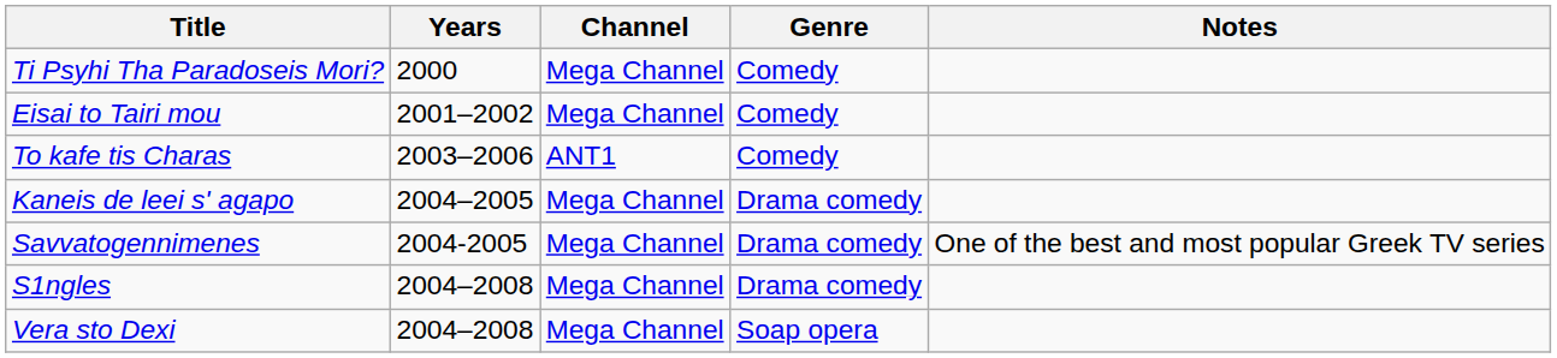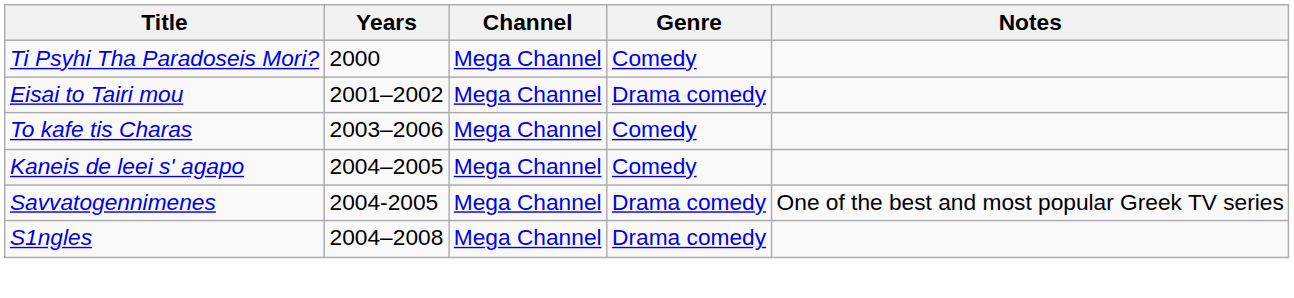Eisai to Tairi mou | Genre: Comedy -> Drama comedy
To kafe tis Charas | Channel: ANT1 -> Mega Channel
Kaneis de leei s' agapo | Genre: Drama comedy -> Comedy
- row: Vera sto Dexi | 2004–2008 | Mega Channel | Soap opera
